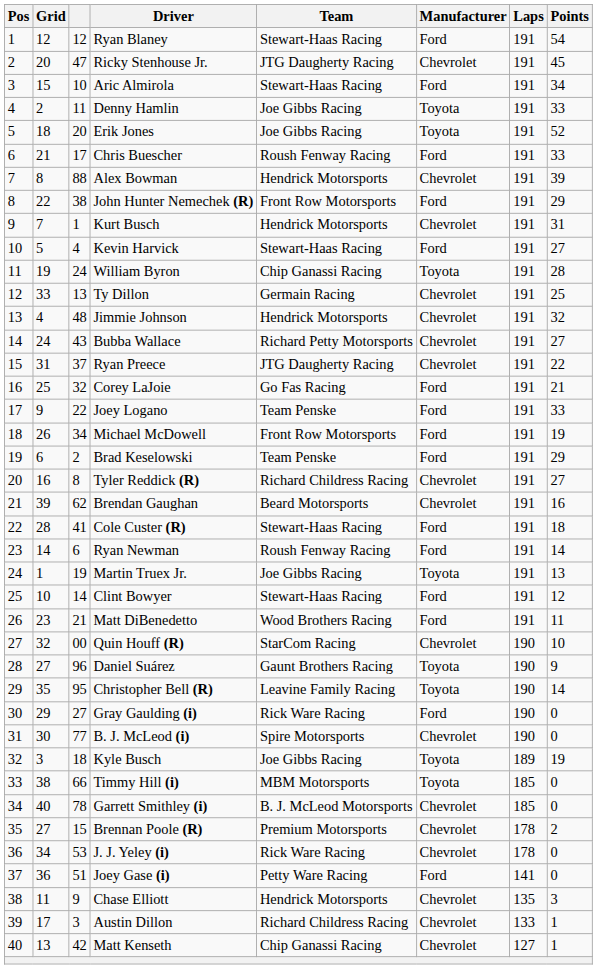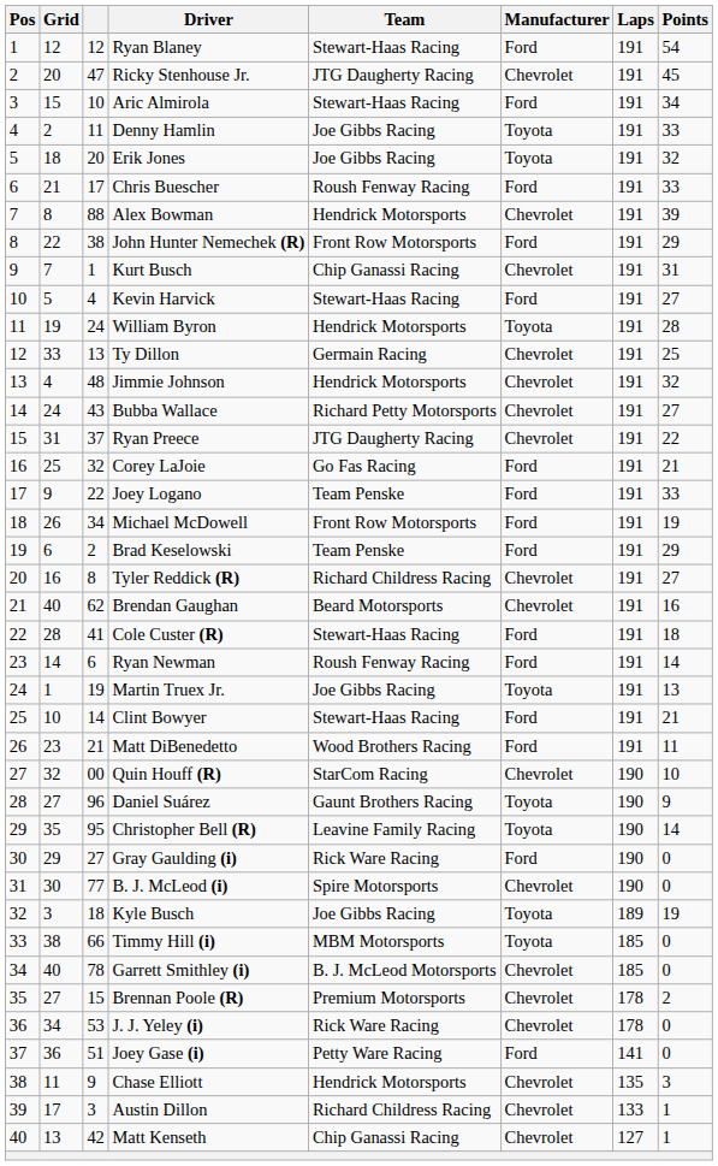Erik Jones | Points: 52 -> 32
Kurt Busch | Team: Hendrick Motorsports -> Chip Ganassi Racing
William Byron | Team: Chip Ganassi Racing -> Hendrick Motorsports
Brendan Gaughan | Grid: 39 -> 40
Clint Bowyer | Points: 12 -> 21
